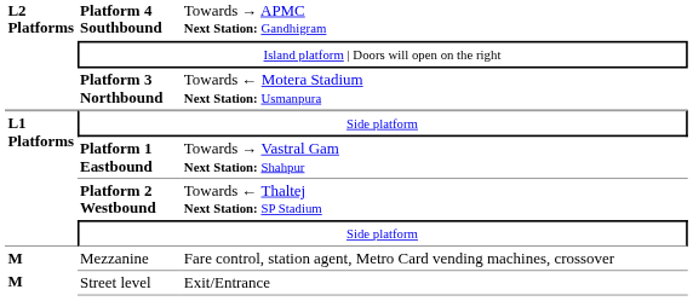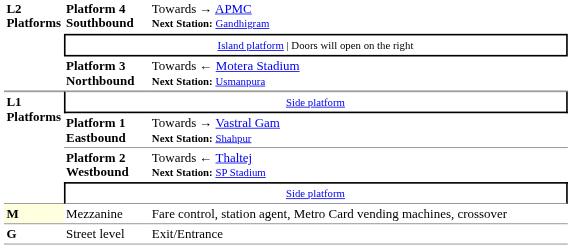Mezzanine | column 1: no background -> lightyellow background
Street level | column 1: M -> G
